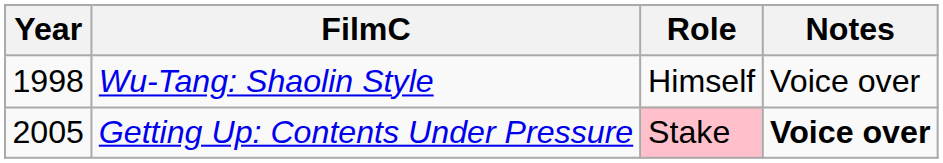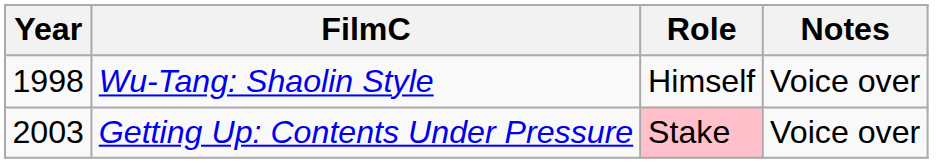Getting Up: Contents Under Pressure | Year: 2005 -> 2003
Getting Up: Contents Under Pressure | Notes: bold -> normal
